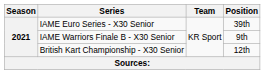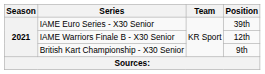IAME Warriors Finale B - X30 Senior | Position: 9th -> 12th
British Kart Championship - X30 Senior | Position: 12th -> 9th
